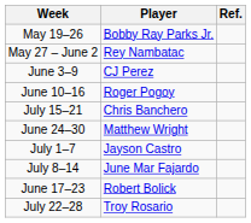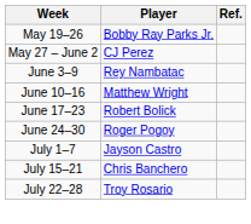May 27 – June 2 | Player: Rey Nambatac -> CJ Perez
June 3–9 | Player: CJ Perez -> Rey Nambatac
June 10–16 | Player: Roger Pogoy -> Matthew Wright
rows swapped: June 17–23 <-> July 15–21
June 24–30 | Player: Matthew Wright -> Roger Pogoy
- row: July 8–14 | June Mar Fajardo
